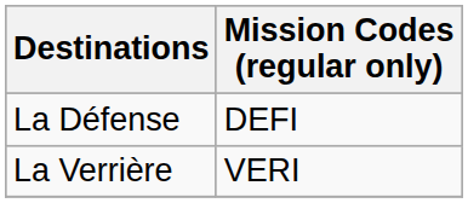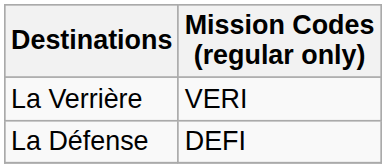rows swapped: La Défense <-> La Verrière
